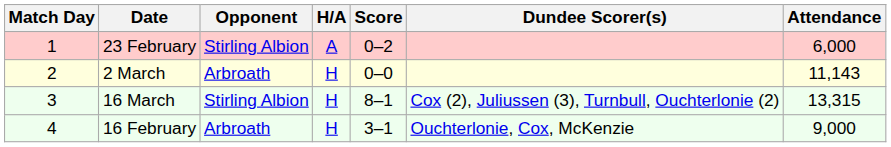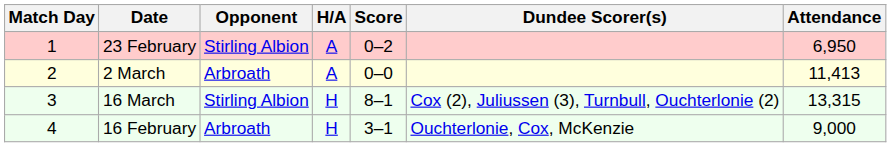23 February | Attendance: 6,000 -> 6,950
2 March | H/A: H -> A
2 March | Attendance: 11,143 -> 11,413
